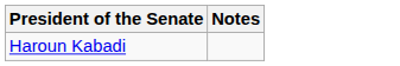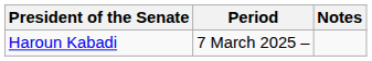+ column: Period | 7 March 2025 –
